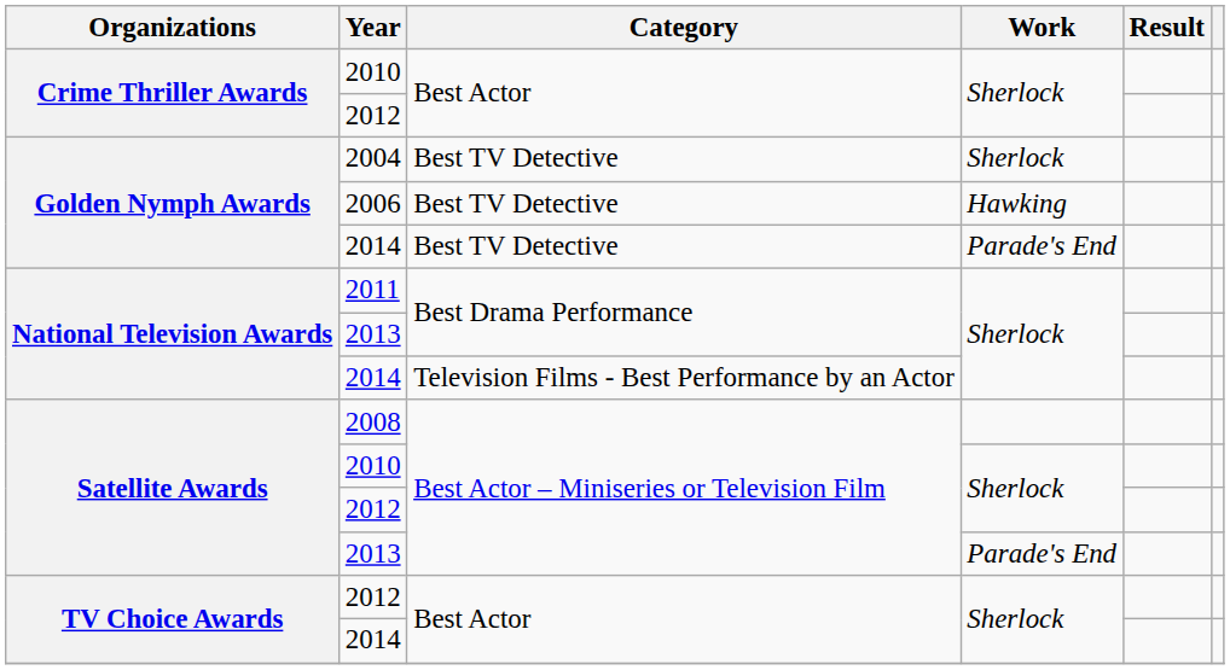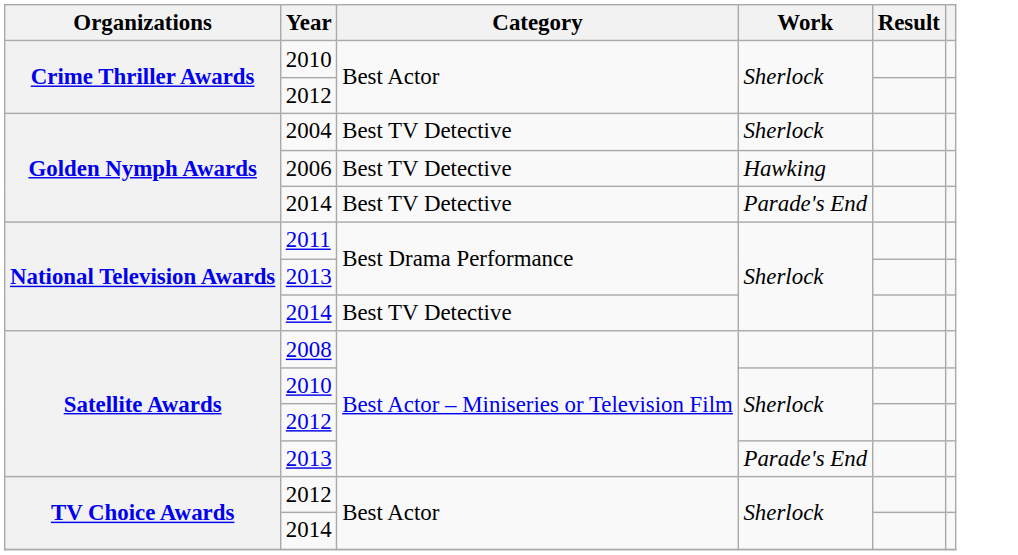National Television Awards / 2014 | Category: Television Films - Best Performance by an Actor -> Best TV Detective
